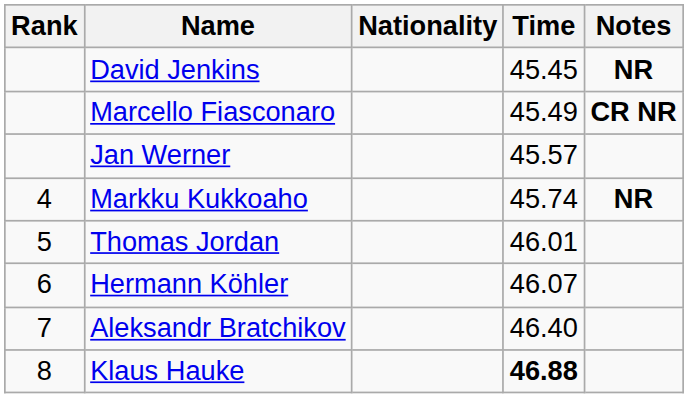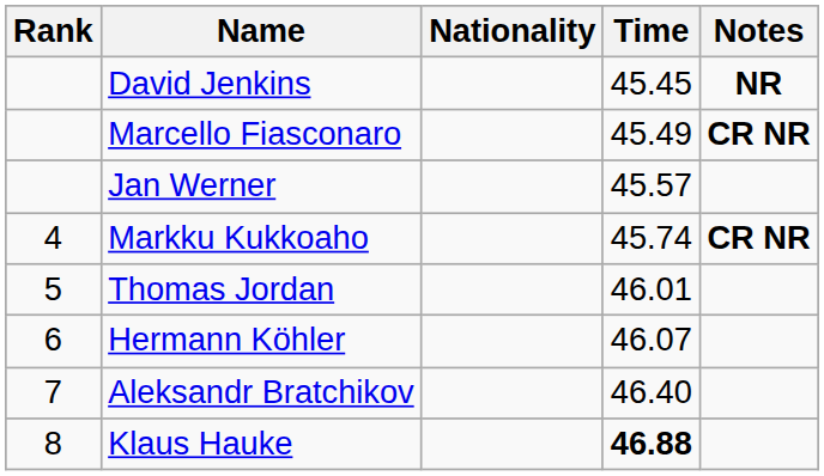Markku Kukkoaho | Notes: NR -> CR NR
